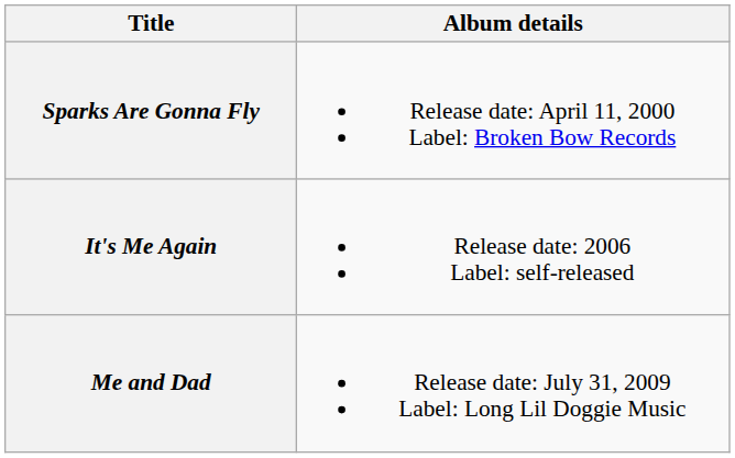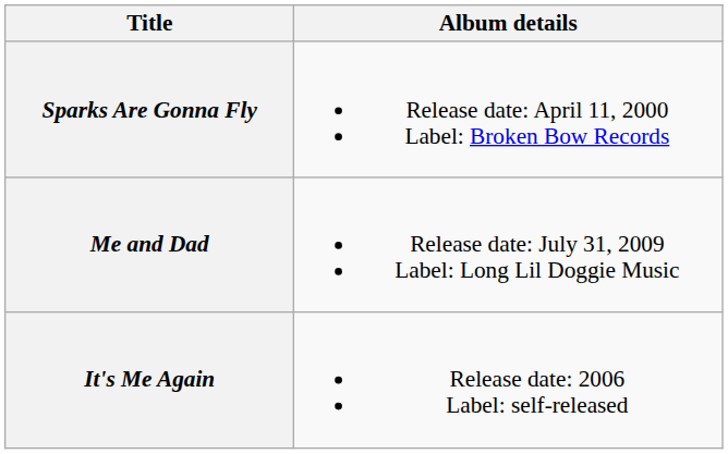rows swapped: It's Me Again <-> Me and Dad
